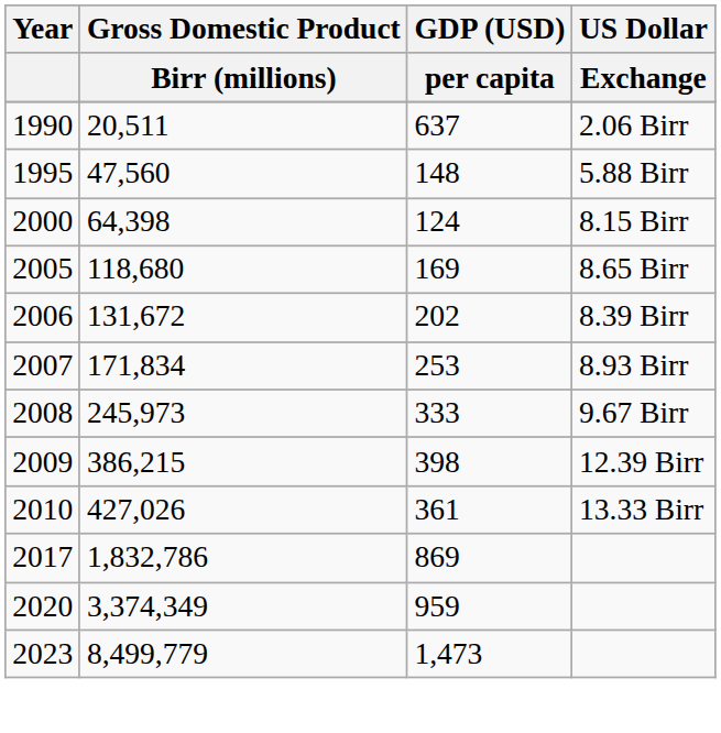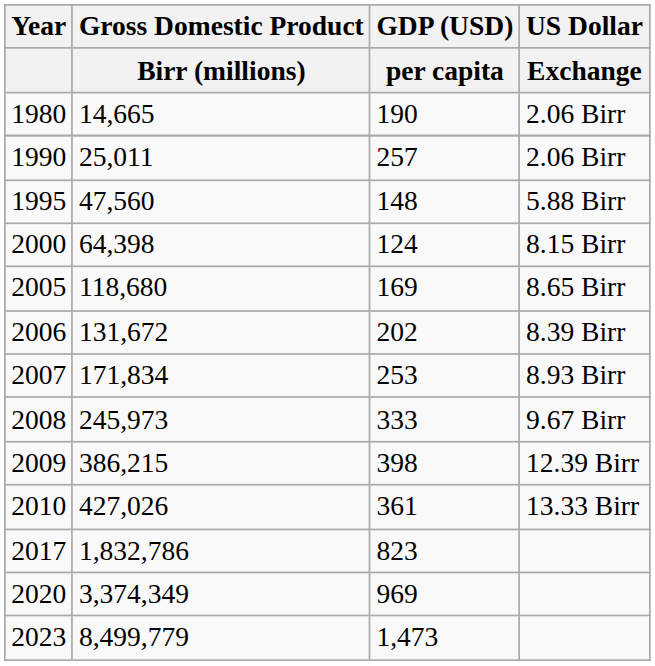+ row: 1980 | 14,665 | 190 | 2.06 Birr
1990 | Gross Domestic Product / Birr (millions): 20,511 -> 25,011
1990 | GDP (USD) / per capita: 637 -> 257
2017 | GDP (USD) / per capita: 869 -> 823
2020 | GDP (USD) / per capita: 959 -> 969
